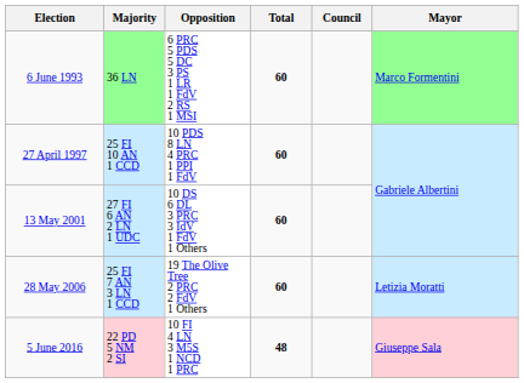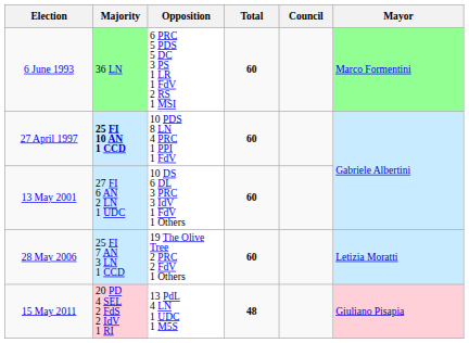27 April 1997 | Majority: normal -> bold
+ row: 15 May 2011 | 20 PD 4 SEL 2 FdS 2 IdV 1 RI | 13 PdL 4 LN 1 UDC 1 M5S | 48 | Giuliano Pisapia
- row: 5 June 2016 | 22 PD 5 NM 2 SI | 10 FI 4 LN 3 M5S 1 NCD 1 PRC | 48 | Giuseppe Sala
